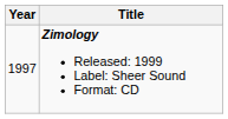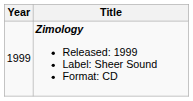Zimology Released: 1999 Label: Sheer Sound Format: CD | Year: 1997 -> 1999
